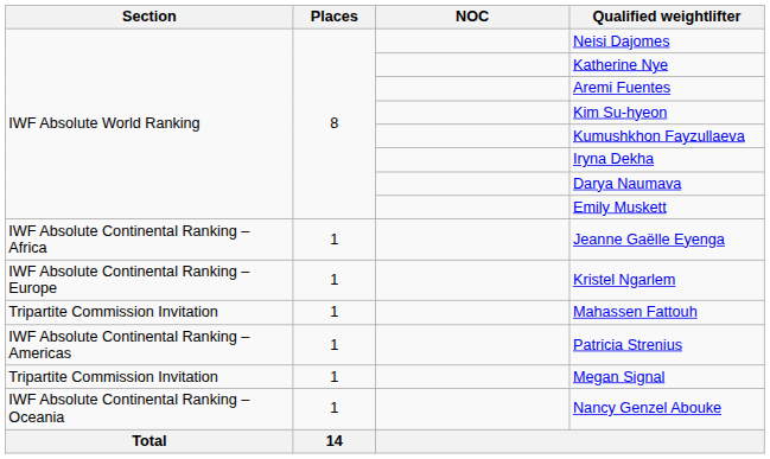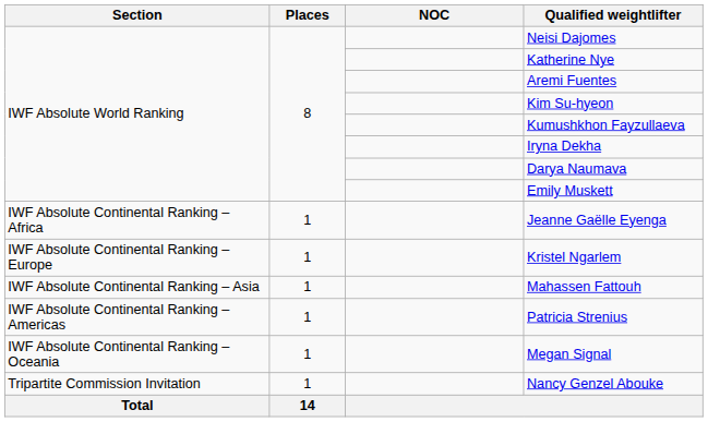Mahassen Fattouh | Section: Tripartite Commission Invitation -> IWF Absolute Continental Ranking – Asia
Megan Signal | Section: Tripartite Commission Invitation -> IWF Absolute Continental Ranking – Oceania
Nancy Genzel Abouke | Section: IWF Absolute Continental Ranking – Oceania -> Tripartite Commission Invitation
